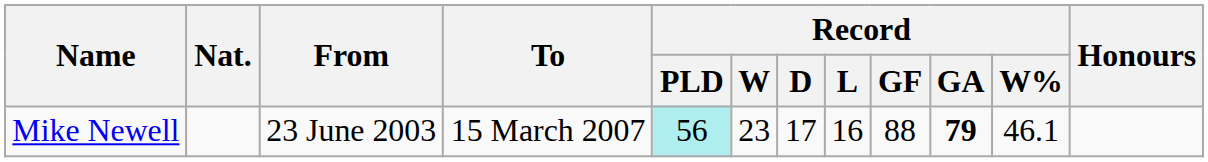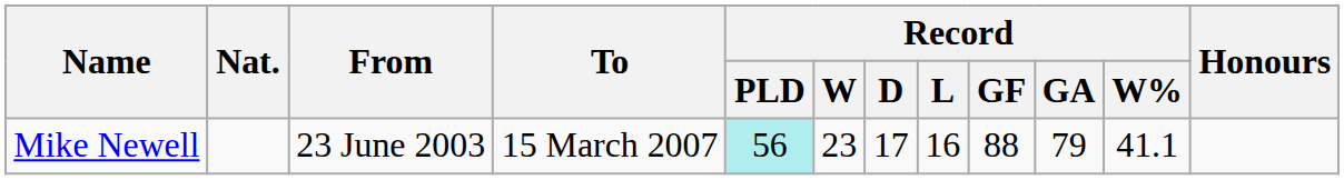Mike Newell | Record / GA: bold -> normal
Mike Newell | Record / W%: 46.1 -> 41.1
